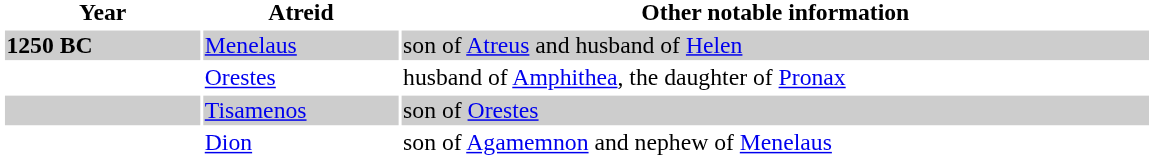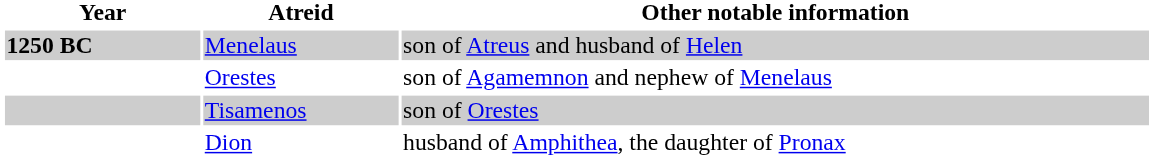Orestes | Other notable information: husband of Amphithea, the daughter of Pronax -> son of Agamemnon and nephew of Menelaus
Dion | Other notable information: son of Agamemnon and nephew of Menelaus -> husband of Amphithea, the daughter of Pronax
